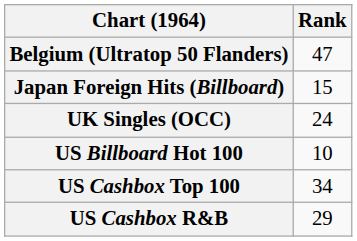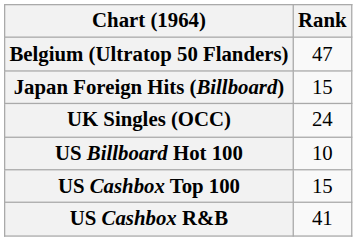US Cashbox Top 100 | Rank: 34 -> 15
US Cashbox R&B | Rank: 29 -> 41
